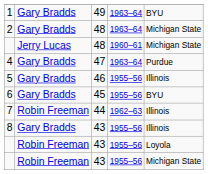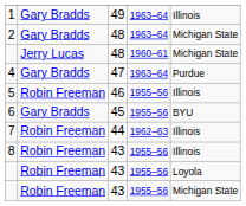1 | column 5: BYU -> Illinois
5 | column 2: Gary Bradds -> Robin Freeman
8 | column 2: Gary Bradds -> Robin Freeman
